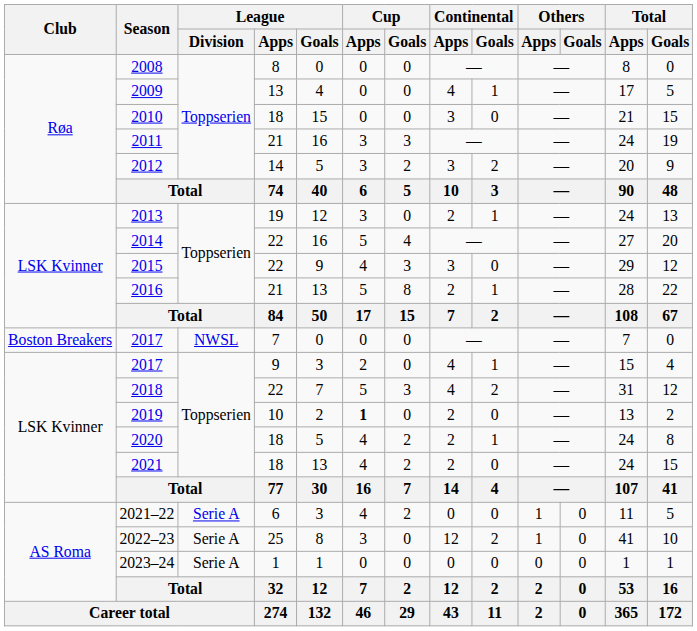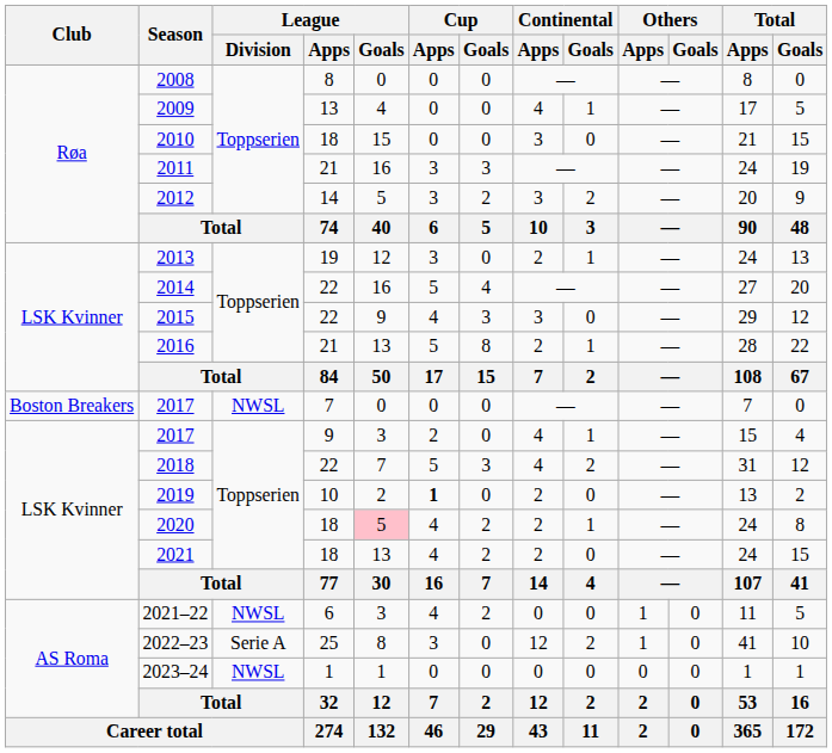2020 | League / Goals: no background -> pink background
2021–22 | League / Division: Serie A -> NWSL
2023–24 | League / Division: Serie A -> NWSL
